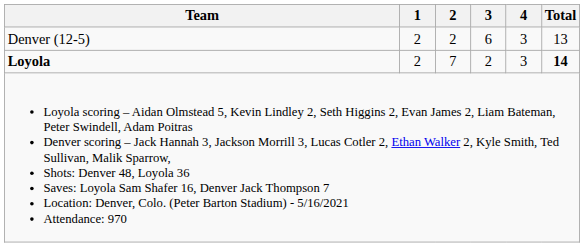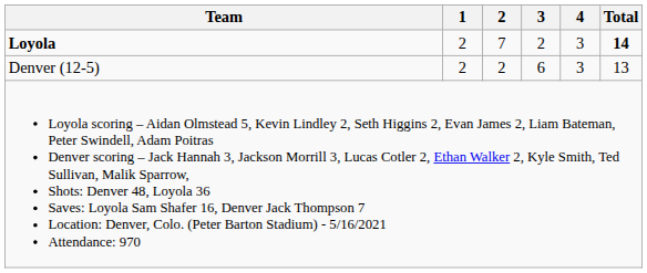rows swapped: Loyola <-> Denver (12-5)
